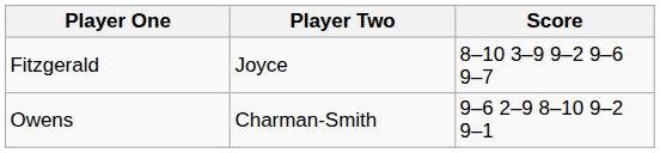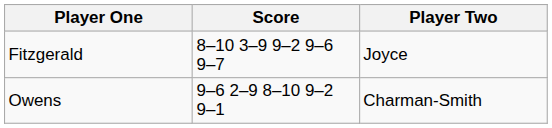columns swapped: Player Two <-> Score
